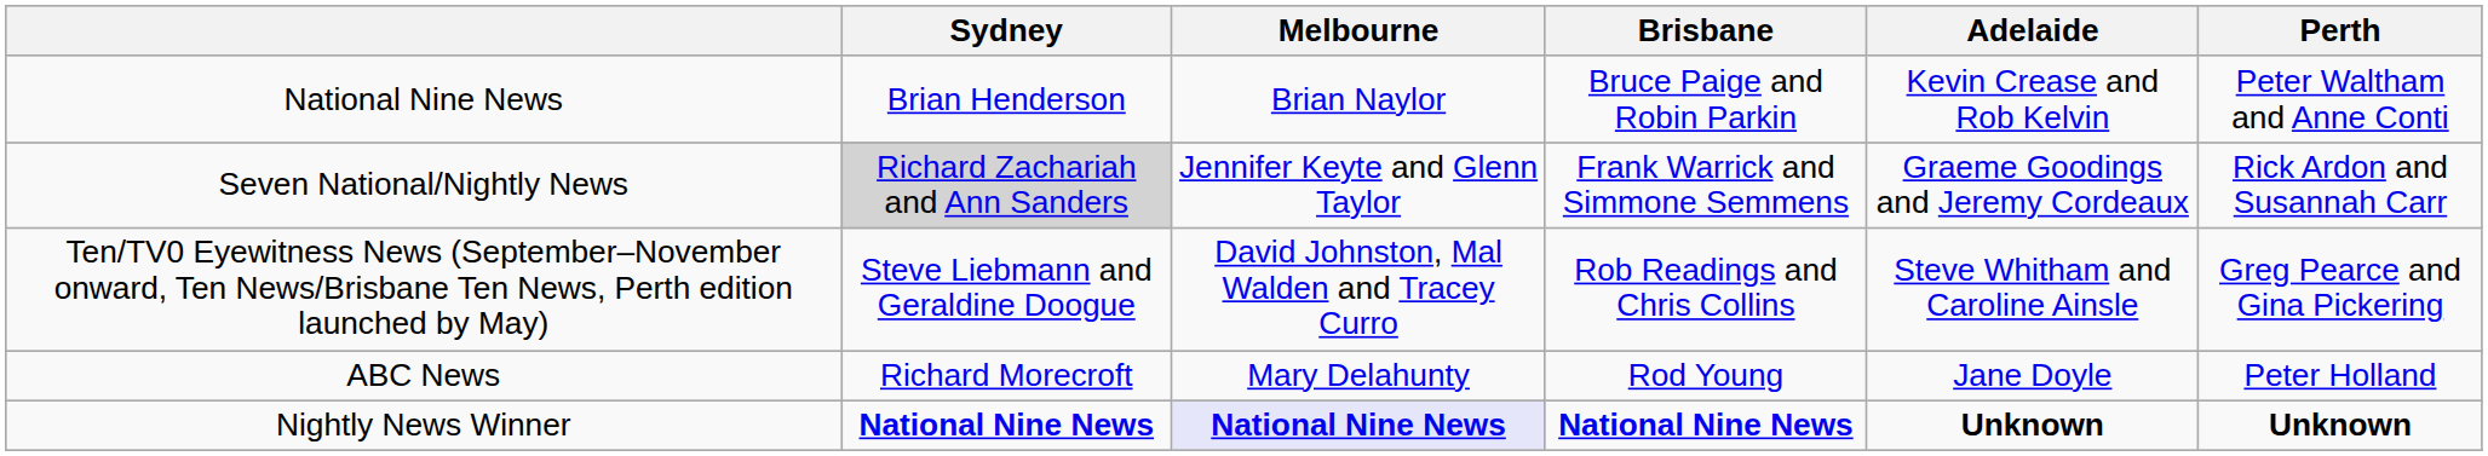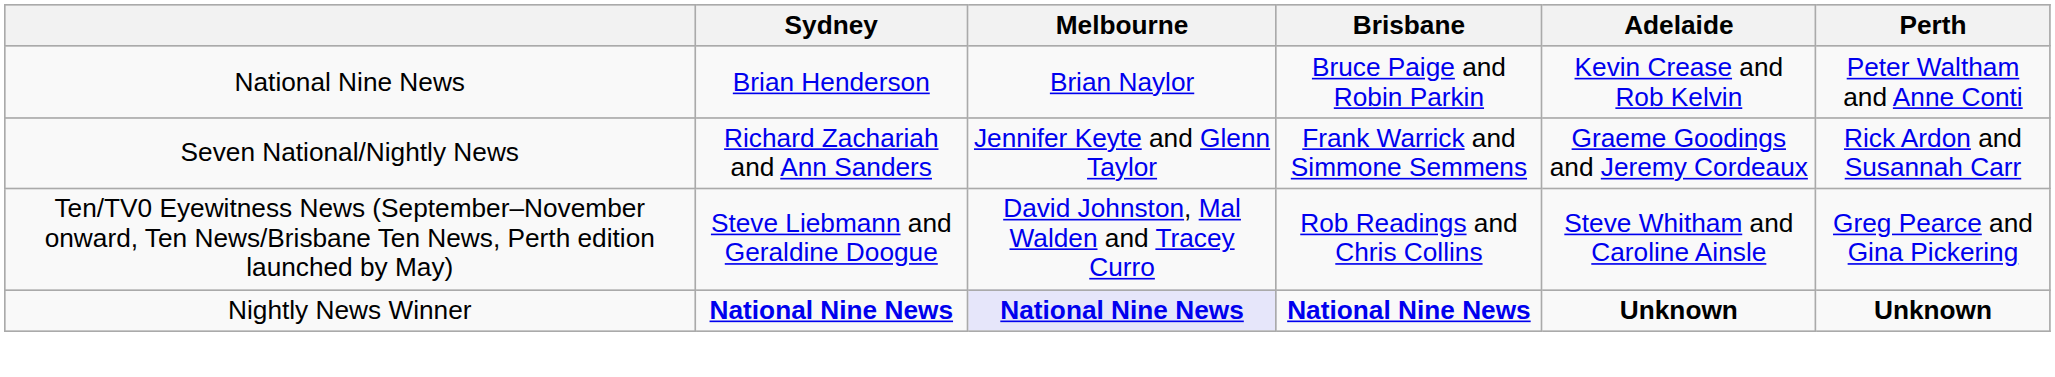Seven National/Nightly News | Sydney: lightgrey background -> no background
- row: ABC News | Richard Morecroft | Mary Delahunty | Rod Young | Jane Doyle | Peter Holland
